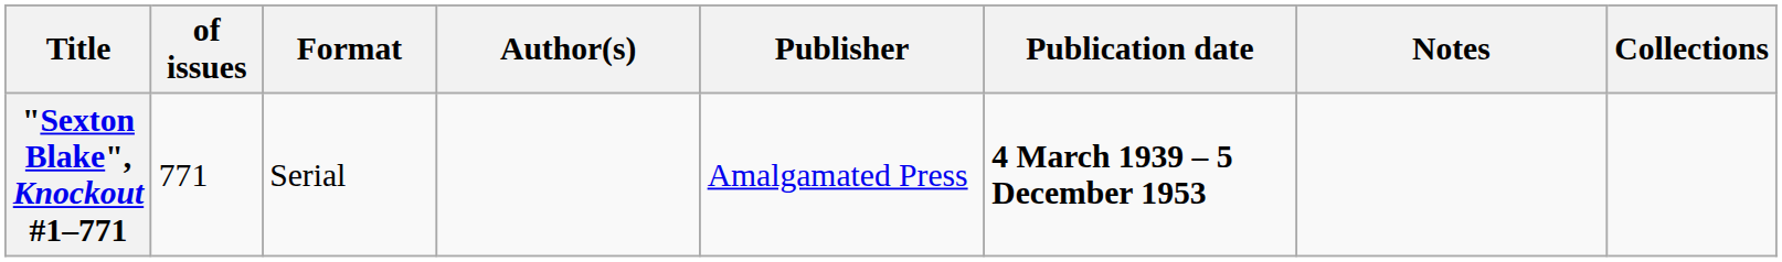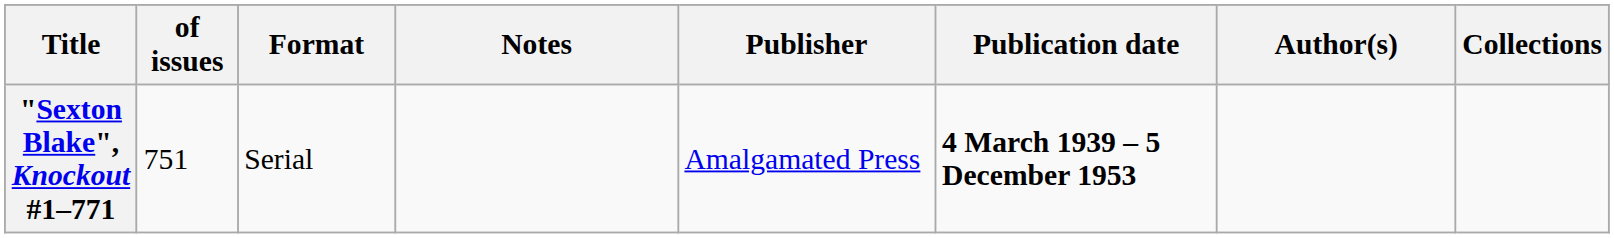columns swapped: Author(s) <-> Notes
"Sexton Blake", Knockout #1–771 | of issues: 771 -> 751
